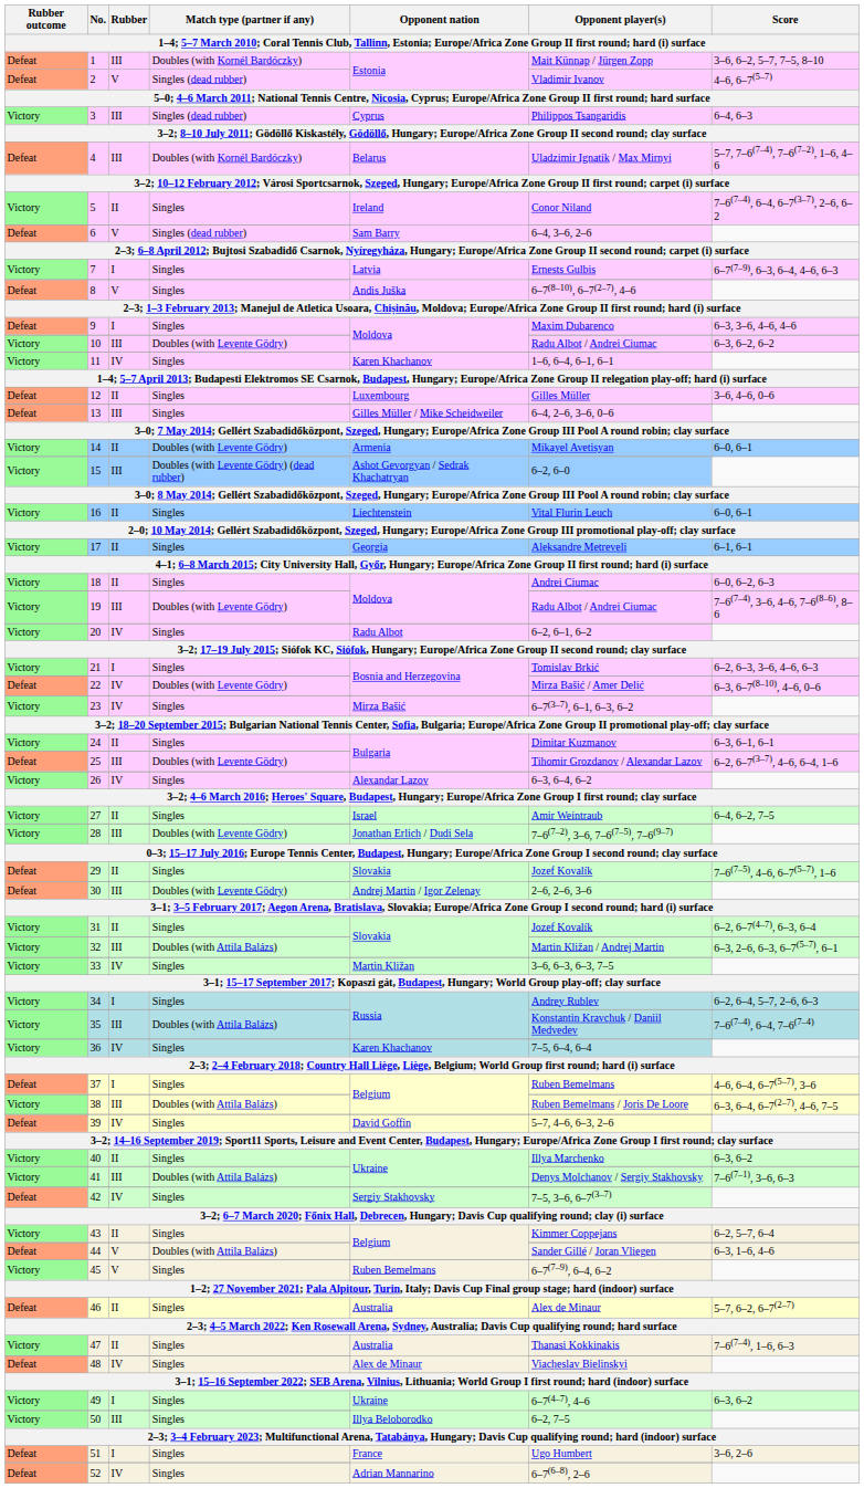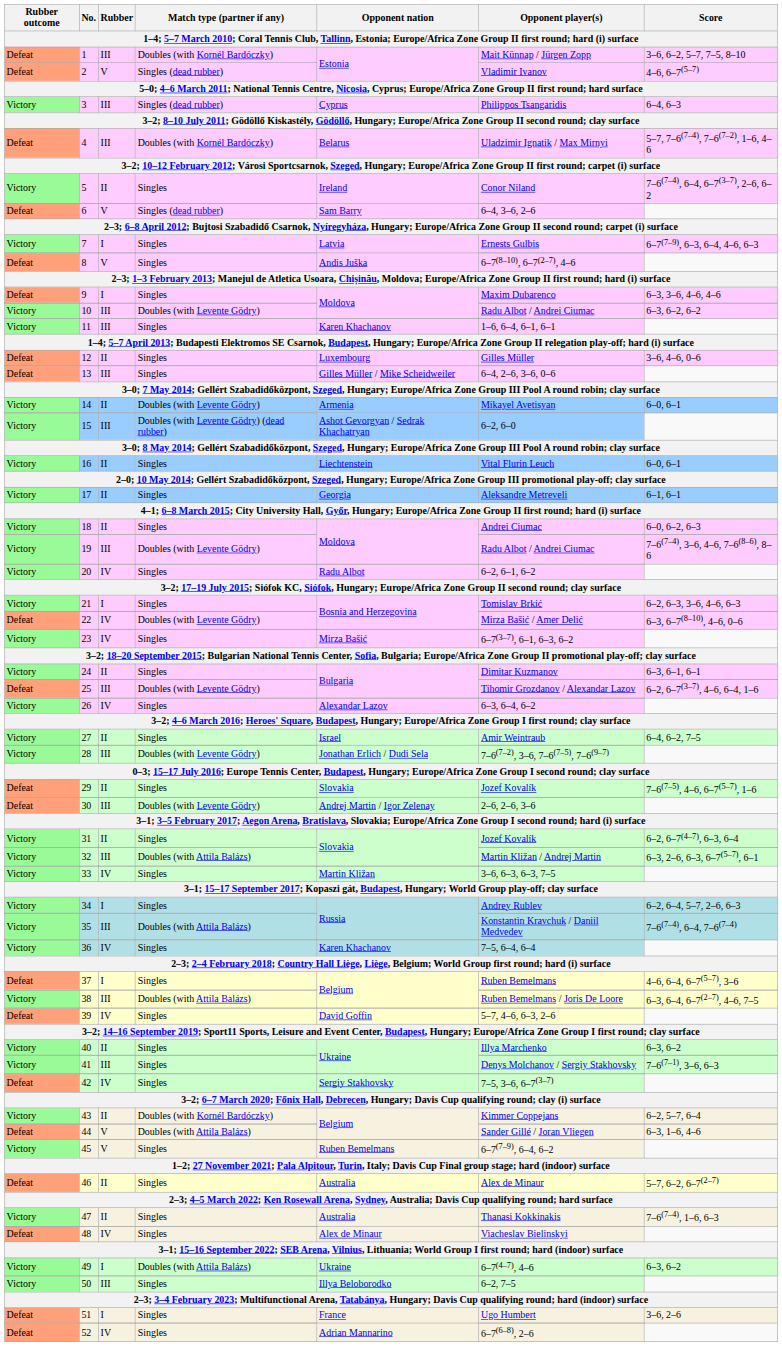11 | Rubber: IV -> III
41 | Match type (partner if any): Doubles (with Attila Balázs) -> Singles
43 | Match type (partner if any): Singles -> Doubles (with Kornél Bardóczky)
49 | Match type (partner if any): Singles -> Doubles (with Attila Balázs)
